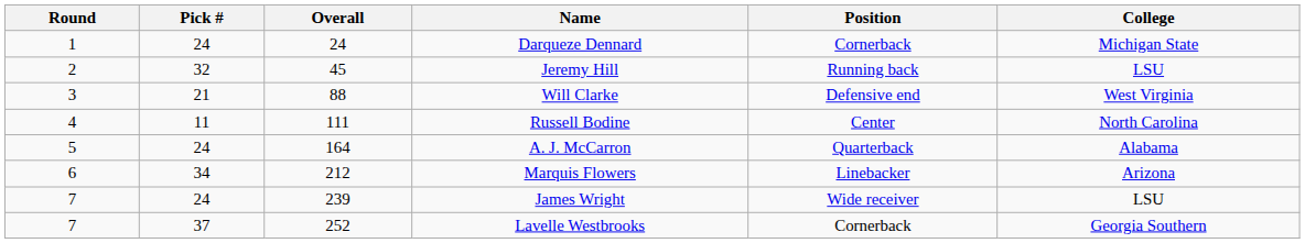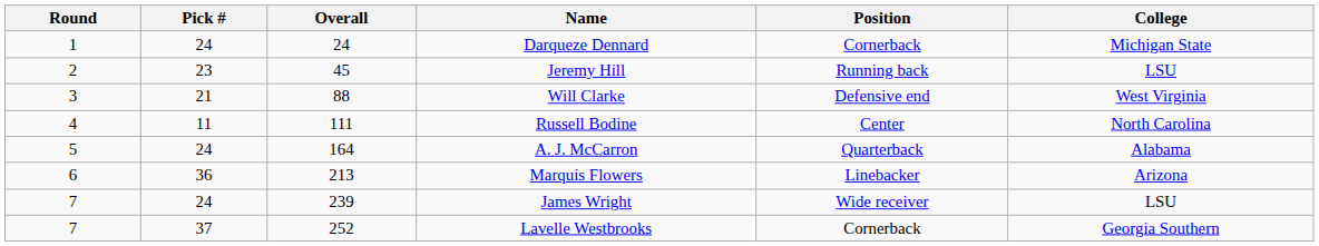Jeremy Hill | Pick #: 32 -> 23
Marquis Flowers | Pick #: 34 -> 36
Marquis Flowers | Overall: 212 -> 213
